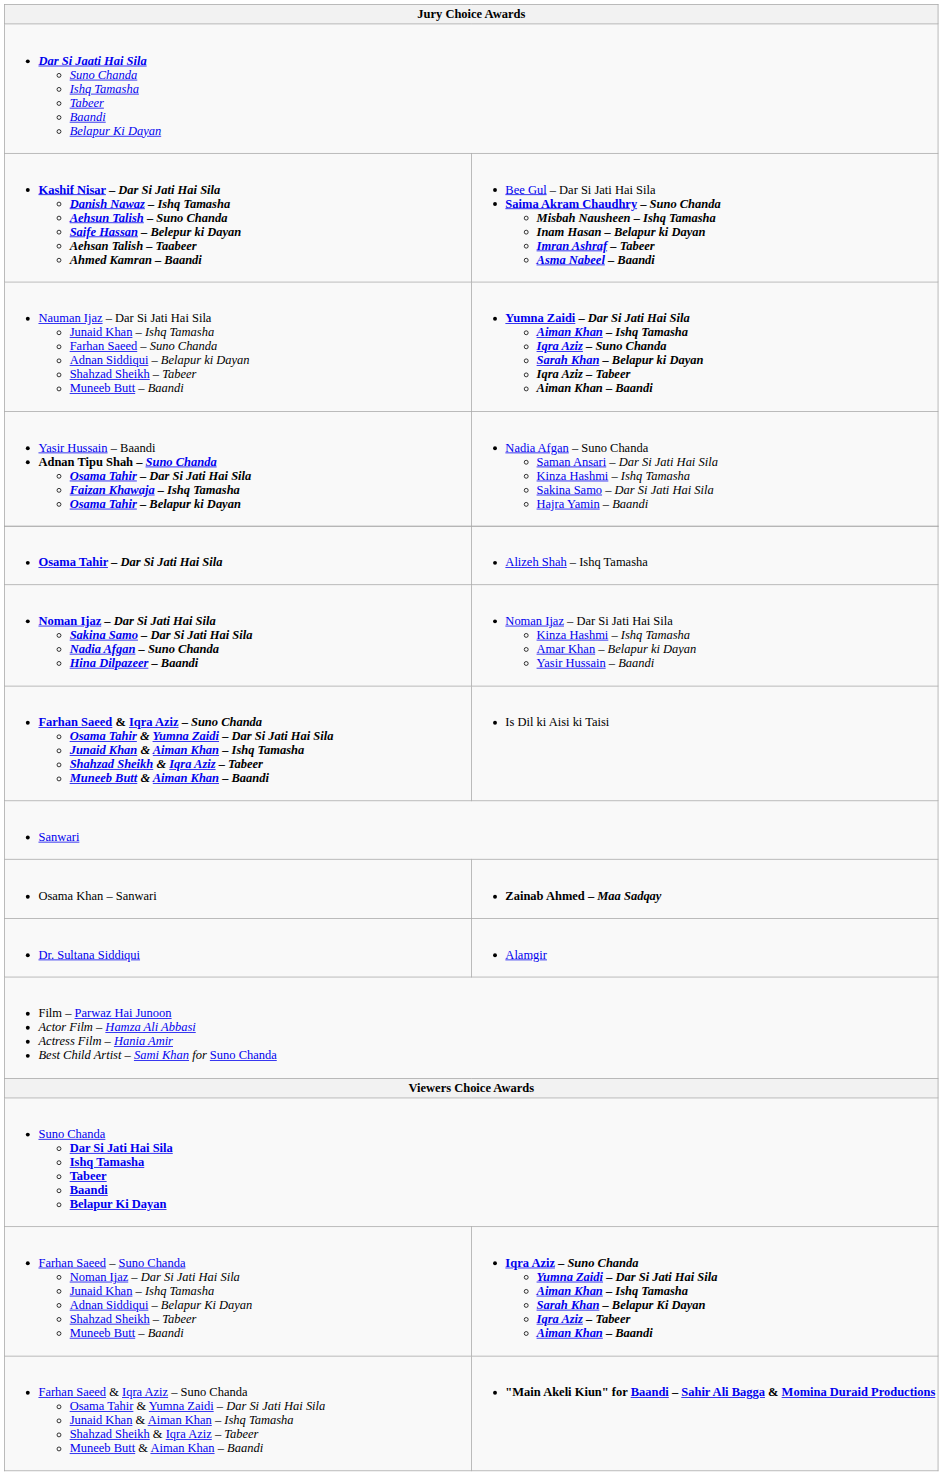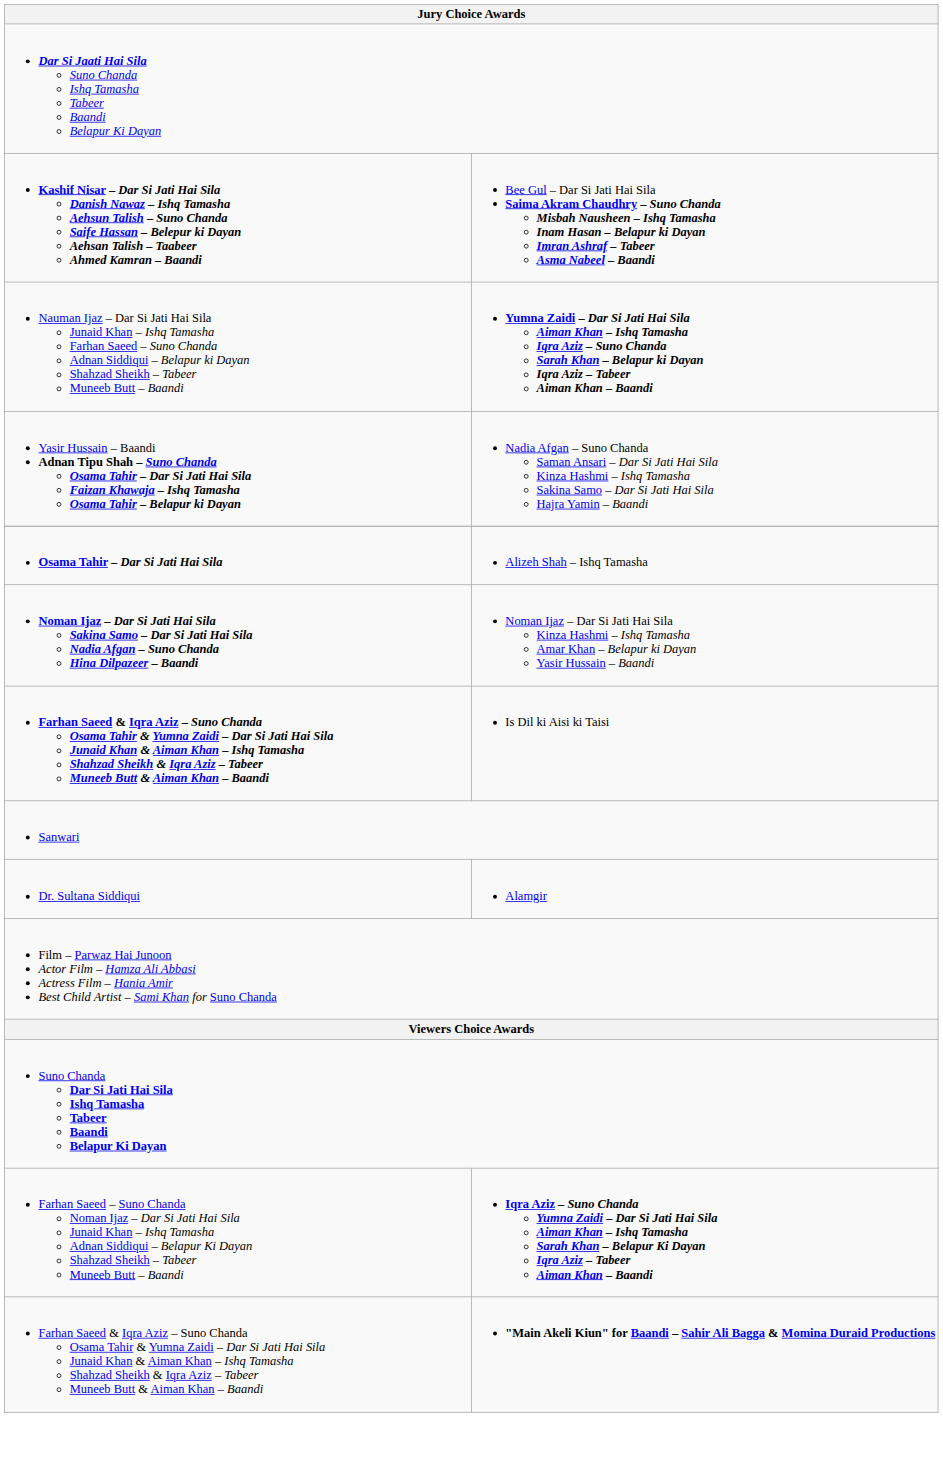- row: Osama Khan – Sanwari | Zainab Ahmed – Maa Sadqay
